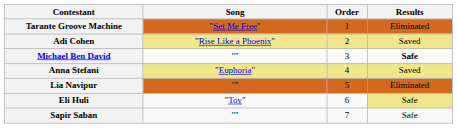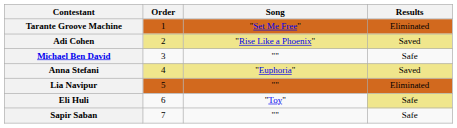columns swapped: Order <-> Song
Michael Ben David | Results: bold -> normal
